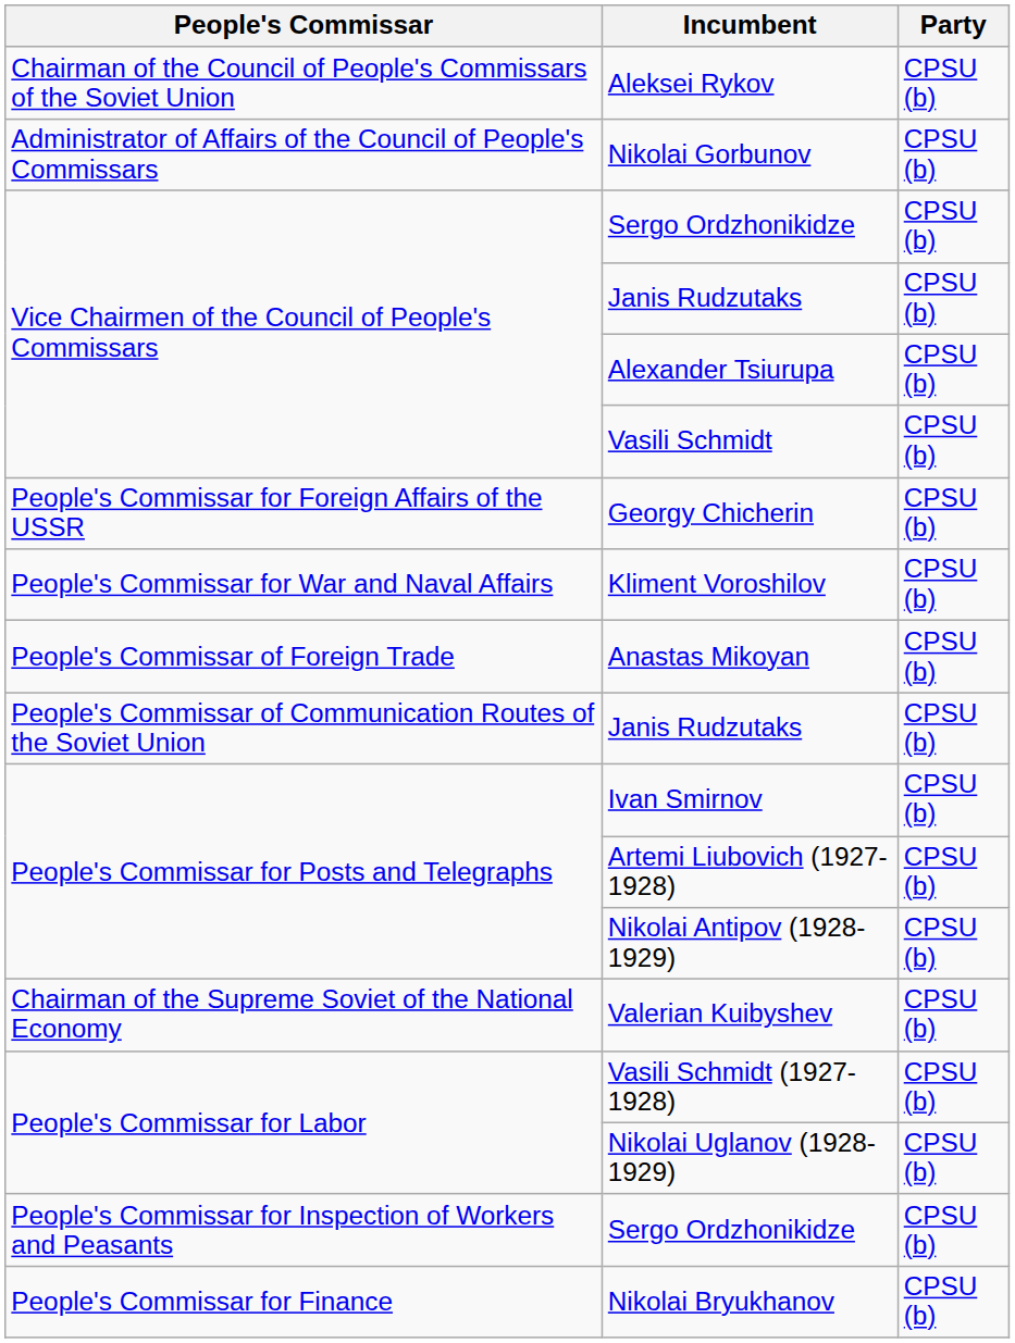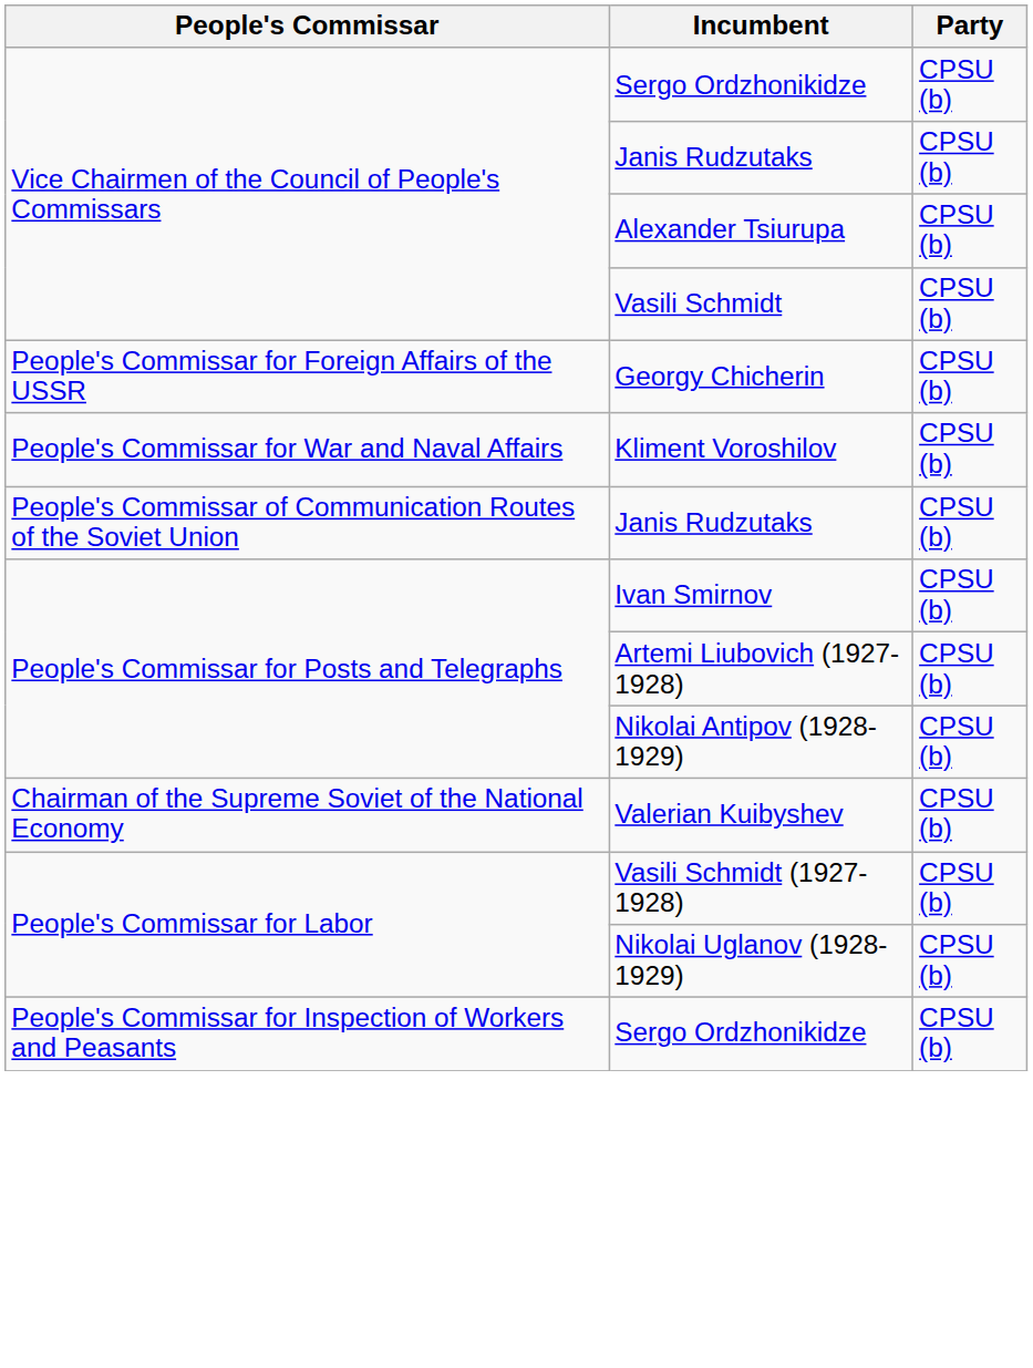- row: Chairman of the Council of People's Commissars of the Soviet Union | Aleksei Rykov | CPSU (b)
- row: Administrator of Affairs of the Council of People's Commissars | Nikolai Gorbunov | CPSU (b)
- row: People's Commissar of Foreign Trade | Anastas Mikoyan | CPSU (b)
- row: People's Commissar for Finance | Nikolai Bryukhanov | CPSU (b)
